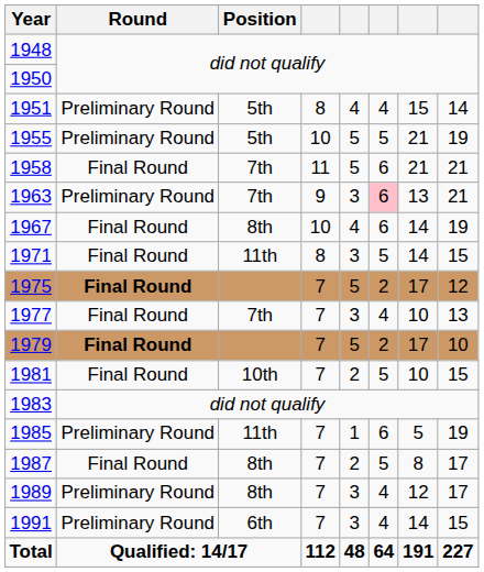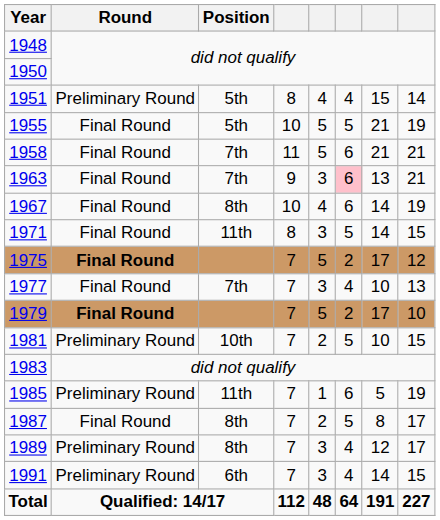1955 | Round: Preliminary Round -> Final Round
1963 | Round: Preliminary Round -> Final Round
1981 | Round: Final Round -> Preliminary Round
